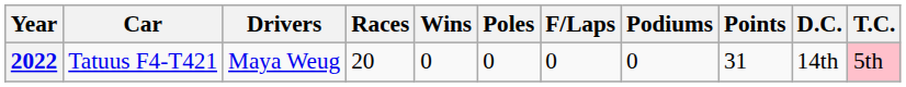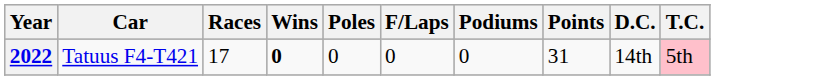- column: Drivers | Maya Weug
2022 | Races: 20 -> 17
2022 | Wins: normal -> bold
